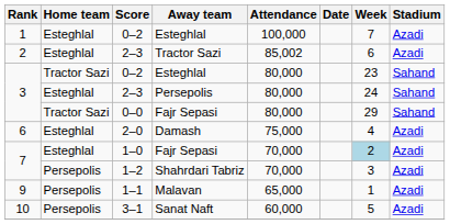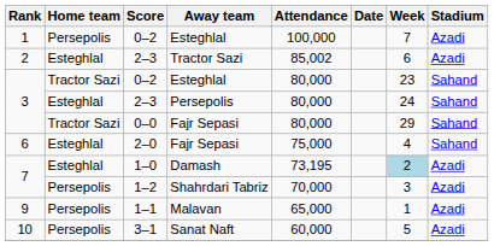1 / 0–2 | Home team: Esteghlal -> Persepolis
2–0 | Away team: Damash -> Fajr Sepasi
2–0 | Stadium: Azadi -> Sahand
1–0 | Away team: Fajr Sepasi -> Damash
1–0 | Attendance: 70,000 -> 73,195
